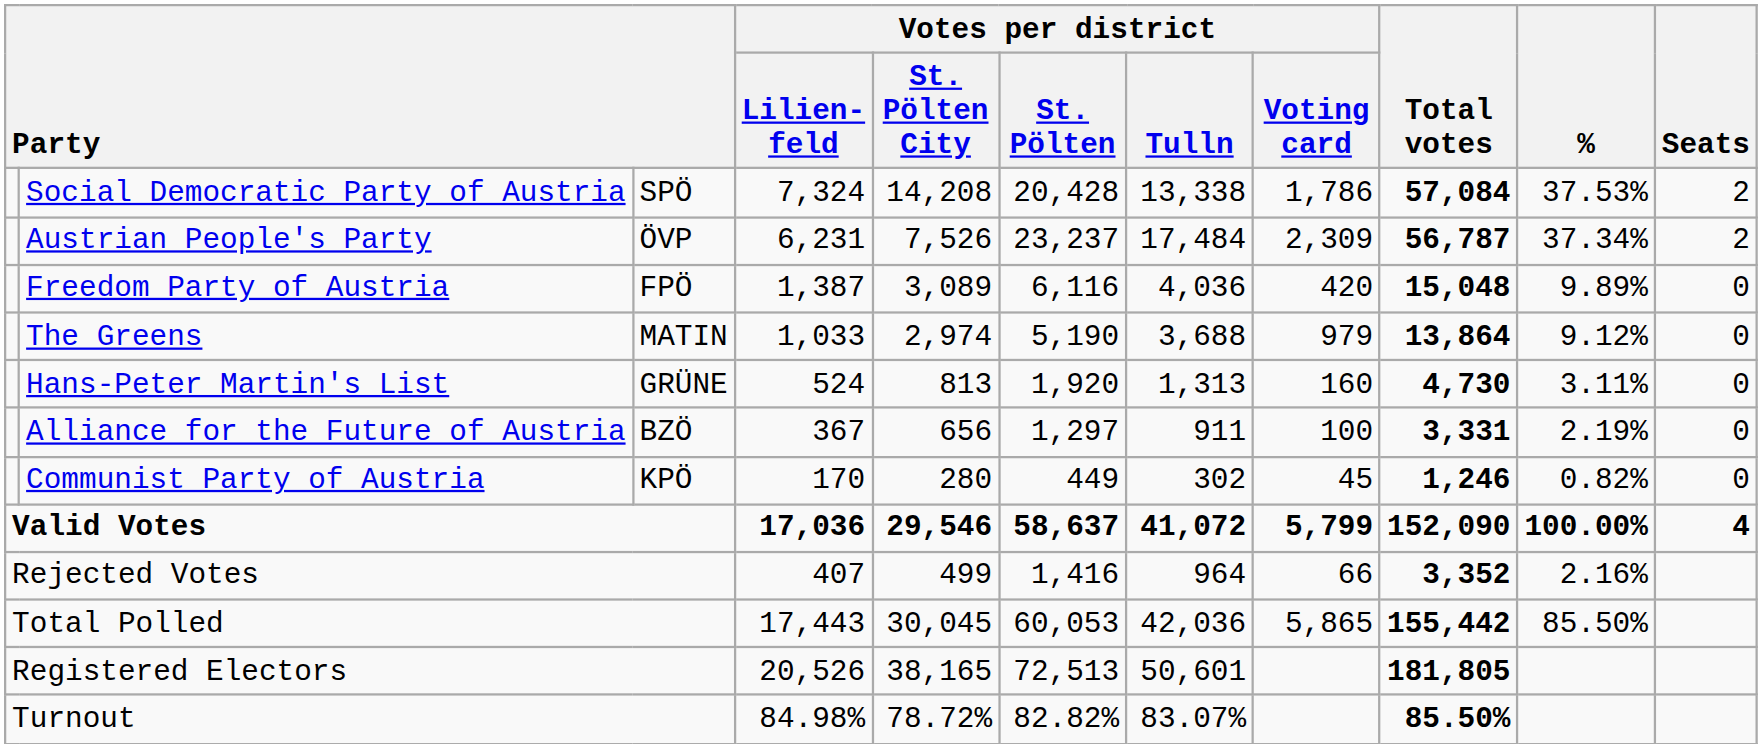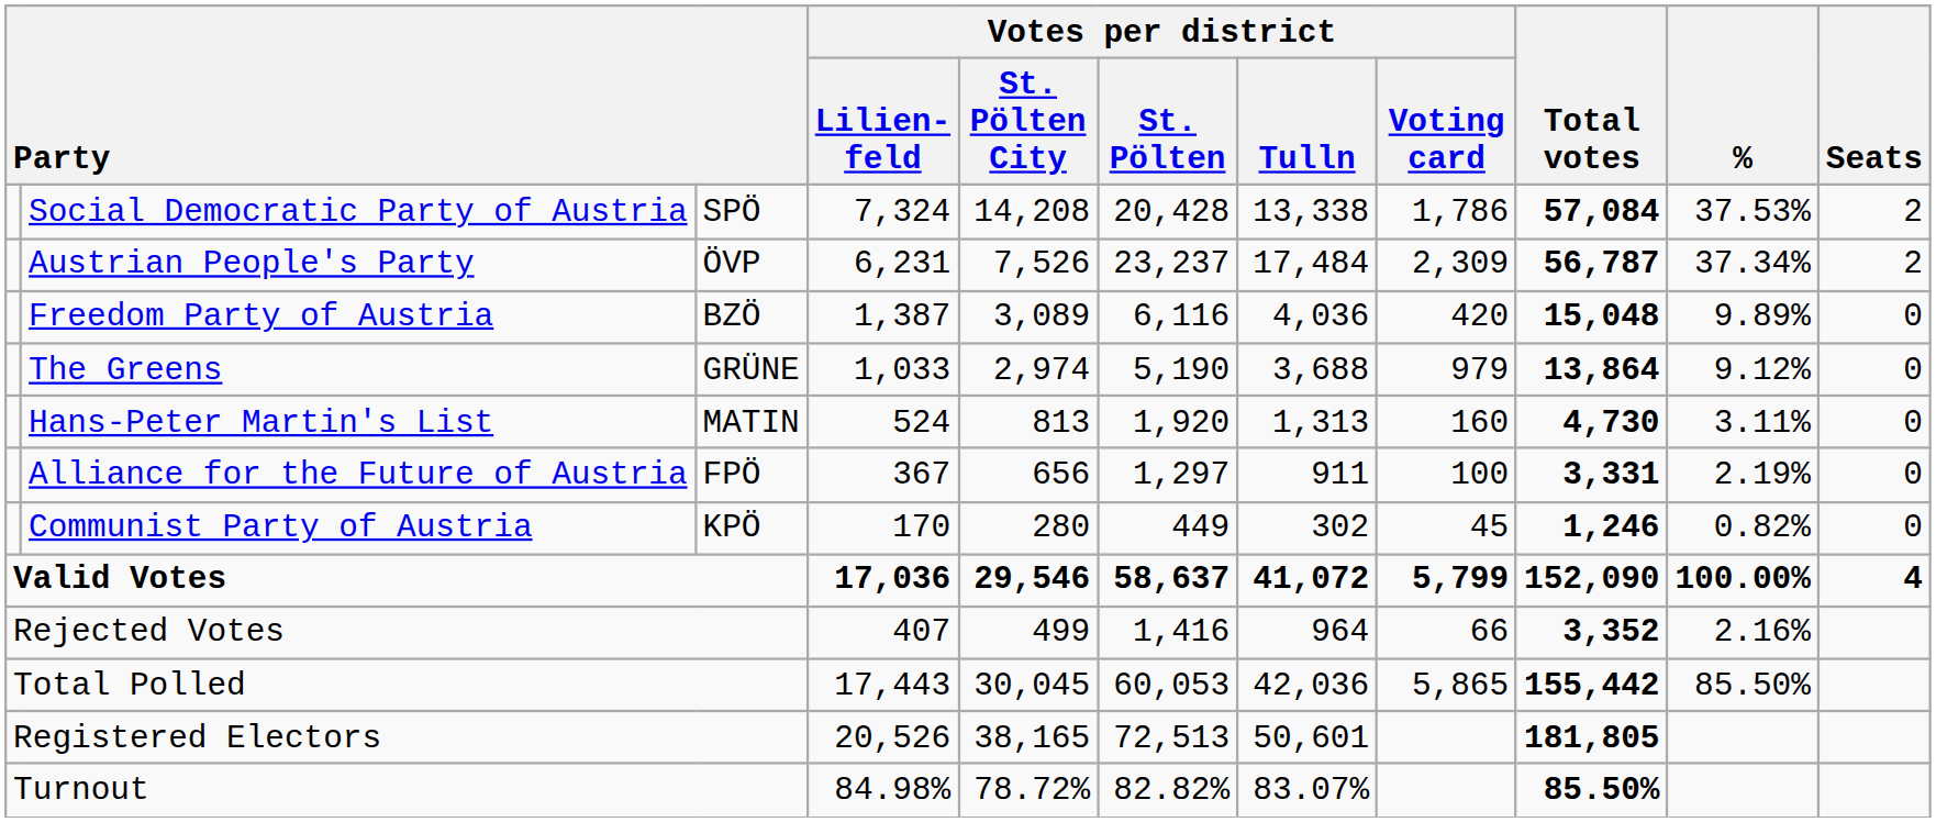Freedom Party of Austria | column 3: FPÖ -> BZÖ
The Greens | column 3: MATIN -> GRÜNE
Hans-Peter Martin's List | column 3: GRÜNE -> MATIN
Alliance for the Future of Austria | column 3: BZÖ -> FPÖ
